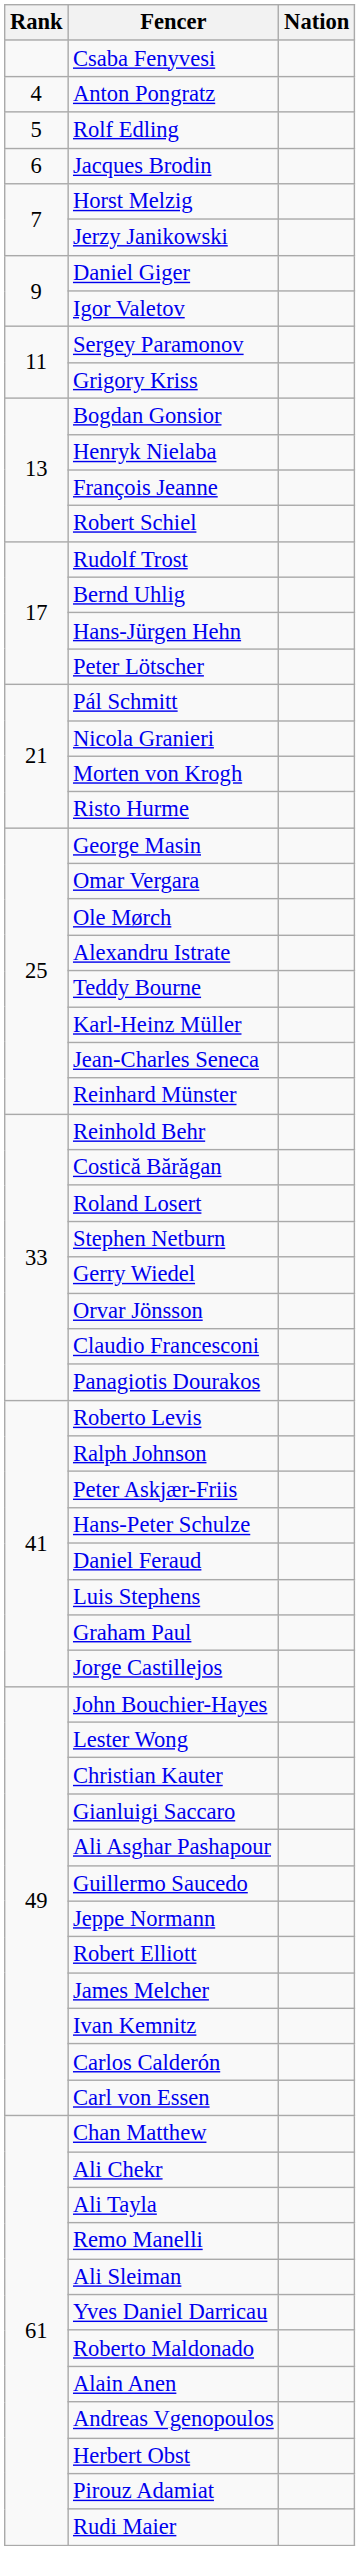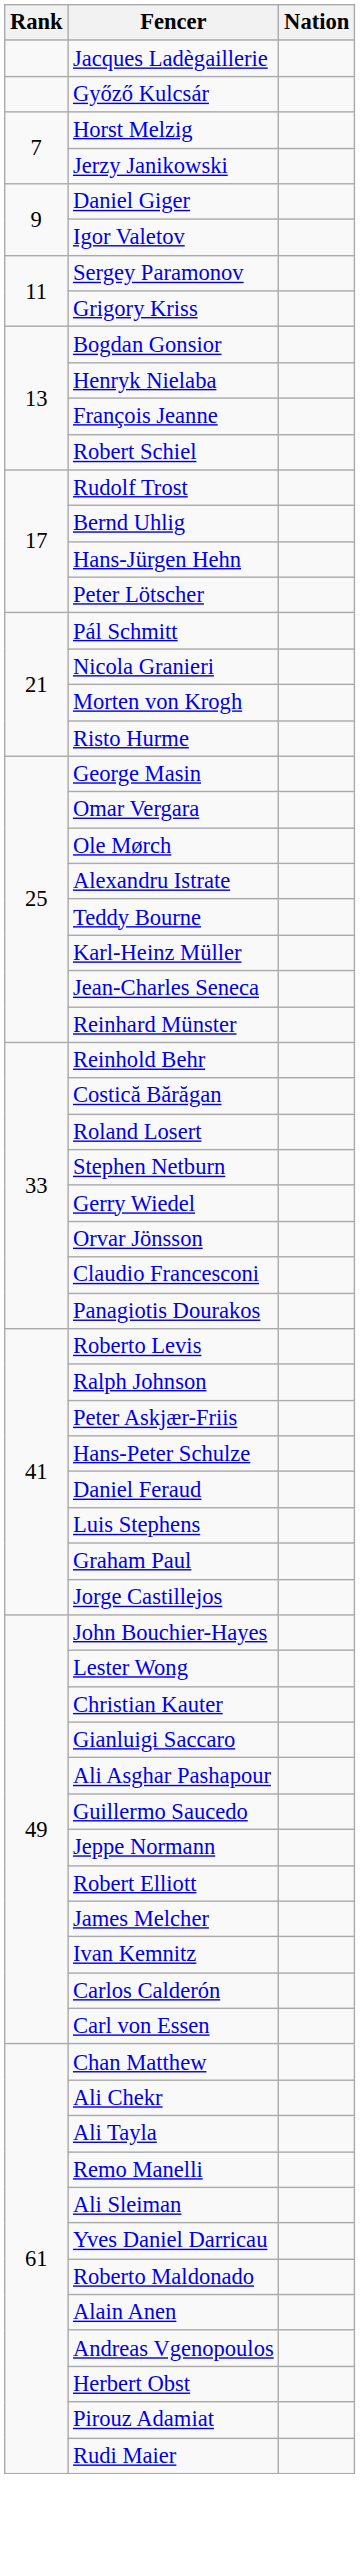- row: Csaba Fenyvesi
+ row: Jacques Ladègaillerie
+ row: Győző Kulcsár
- row: 4 | Anton Pongratz
- row: 5 | Rolf Edling
- row: 6 | Jacques Brodin
